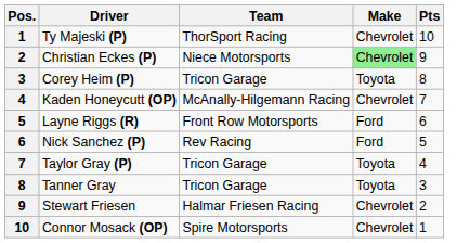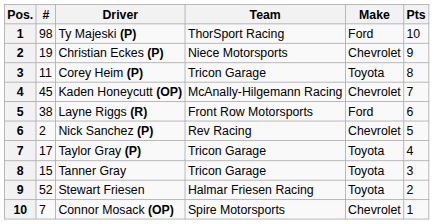+ column: # | 98 | 19 | 11 | 45 | 38 | 2 | 17 | 15 | 52 | 7
Ty Majeski (P) | Make: Chevrolet -> Ford
Christian Eckes (P) | Make: lightgreen background -> no background
Nick Sanchez (P) | Make: Ford -> Chevrolet
Stewart Friesen | Make: Chevrolet -> Toyota
